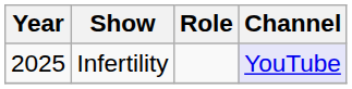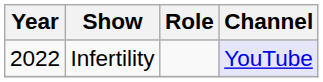Infertility | Year: 2025 -> 2022
